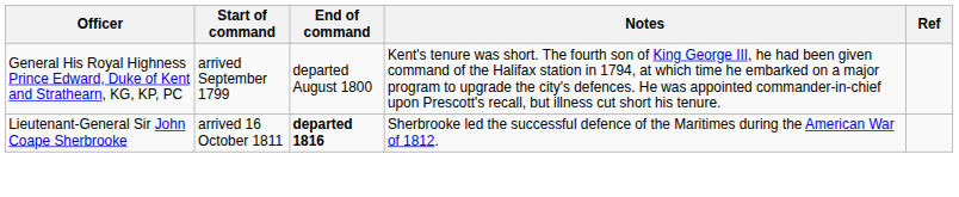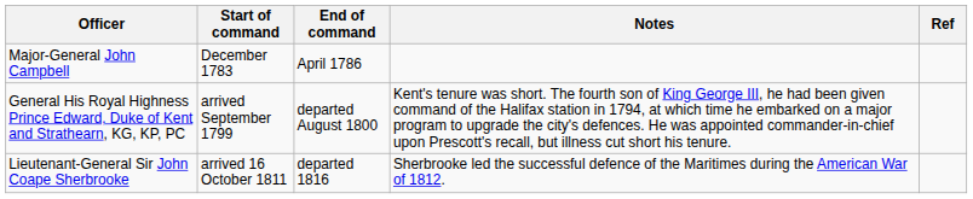+ row: Major-General John Campbell | December 1783 | April 1786
Lieutenant-General Sir John Coape Sherbrooke | End of command: bold -> normal
